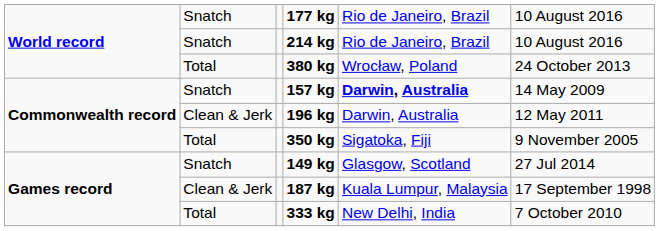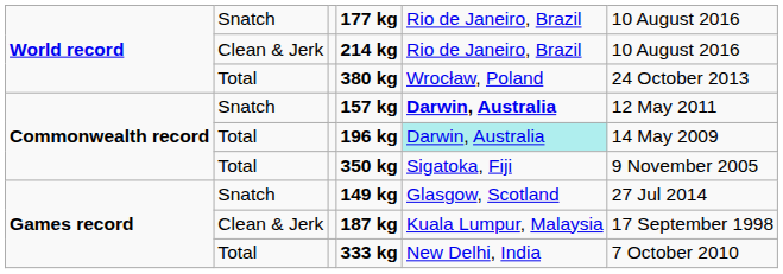214 kg | column 2: Snatch -> Clean & Jerk
157 kg | column 6: 14 May 2009 -> 12 May 2011
196 kg | column 2: Clean & Jerk -> Total
196 kg | column 5: no background -> paleturquoise background
196 kg | column 6: 12 May 2011 -> 14 May 2009
